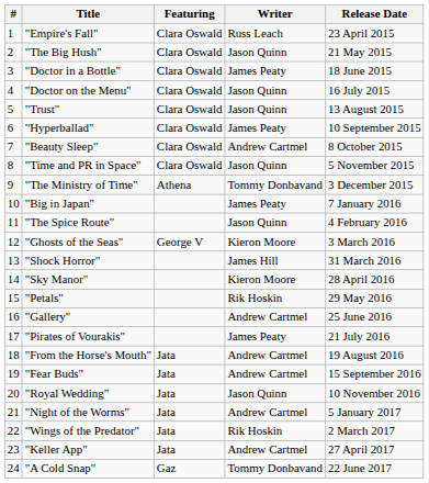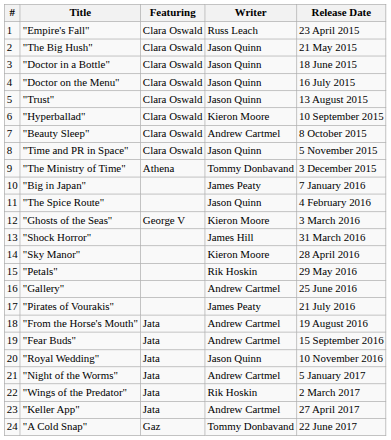"Doctor in a Bottle" | Writer: James Peaty -> Jason Quinn
"Hyperballad" | Writer: James Peaty -> Kieron Moore
